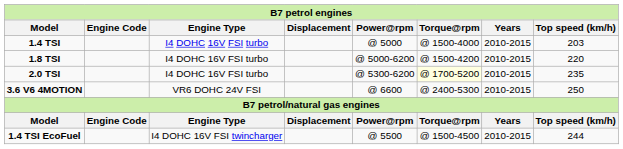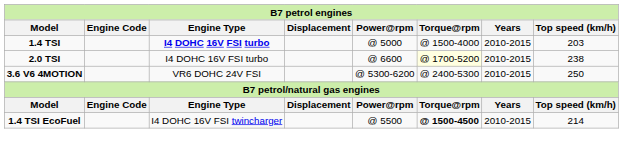1.4 TSI | Engine Type: normal -> bold
- row: 1.8 TSI | I4 DOHC 16V FSI turbo | @ 5000-6200 | @ 1500-4200 | 2010-2015 | 220
2.0 TSI | Power@rpm: @ 5300-6200 -> @ 6600
2.0 TSI | Top speed (km/h): 235 -> 238
3.6 V6 4MOTION | Power@rpm: @ 6600 -> @ 5300-6200
1.4 TSI EcoFuel | Torque@rpm: normal -> bold
1.4 TSI EcoFuel | Top speed (km/h): 244 -> 214
